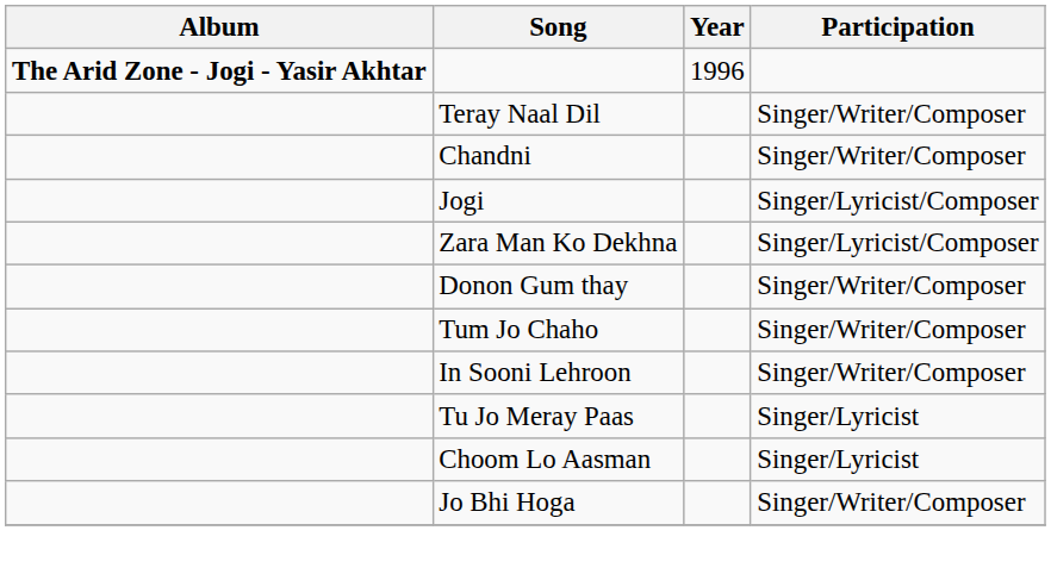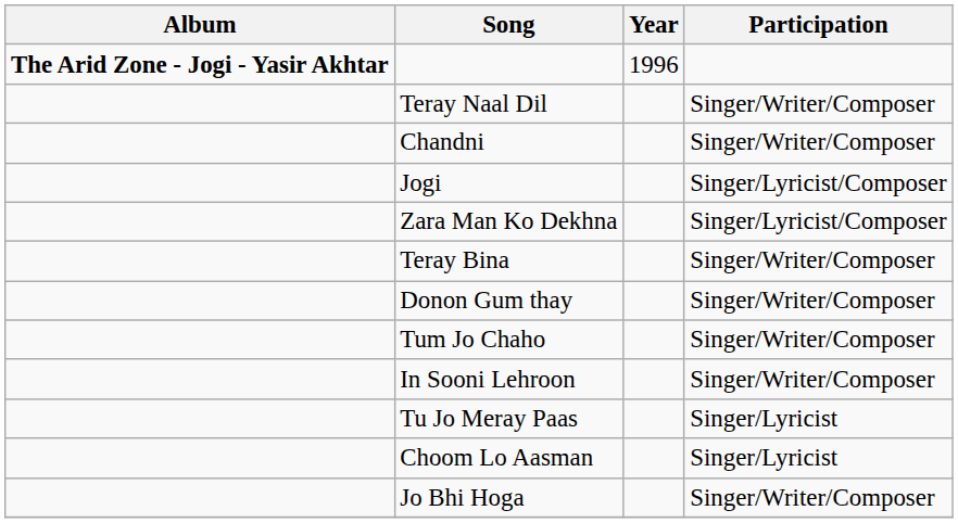+ row: Teray Bina | Singer/Writer/Composer
